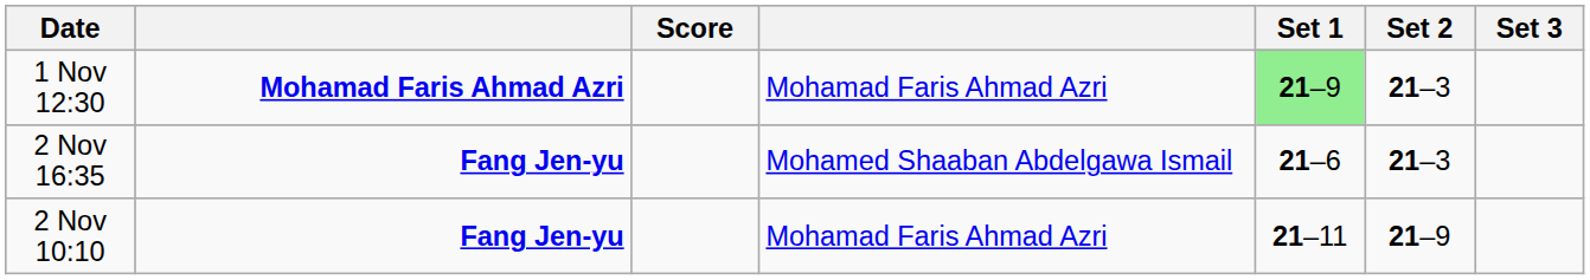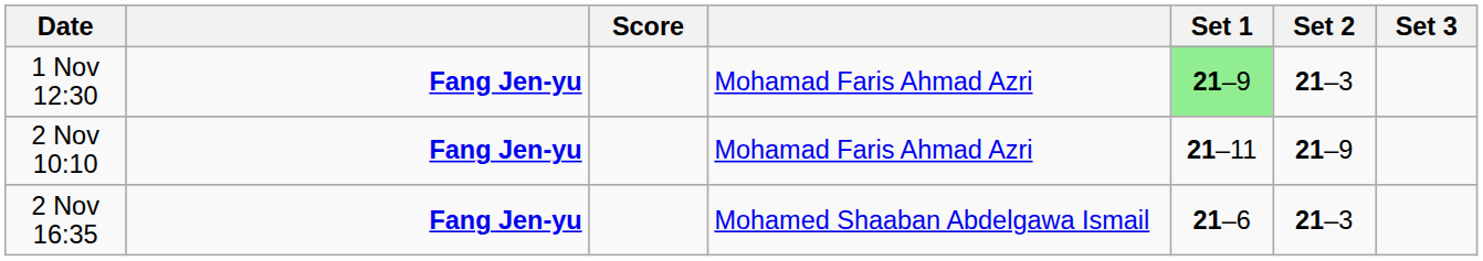1 Nov 12:30 | column 2: Mohamad Faris Ahmad Azri -> Fang Jen-yu
rows swapped: 2 Nov 10:10 <-> 2 Nov 16:35
